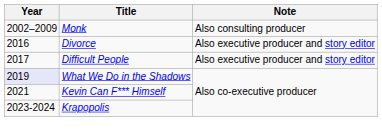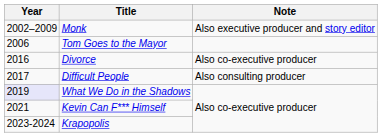Monk | Note: Also consulting producer -> Also executive producer and story editor
+ row: 2006 | Tom Goes to the Mayor
Divorce | Note: Also executive producer and story editor -> Also co-executive producer
Difficult People | Note: Also executive producer and story editor -> Also consulting producer
